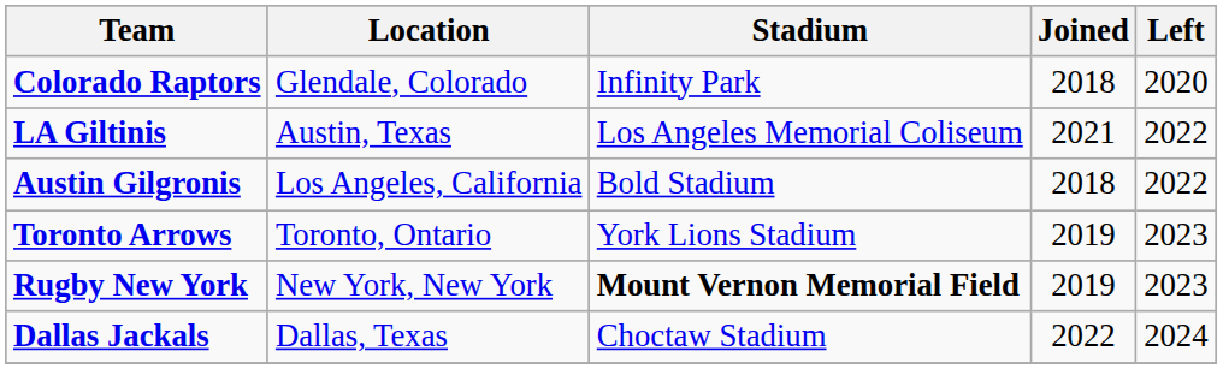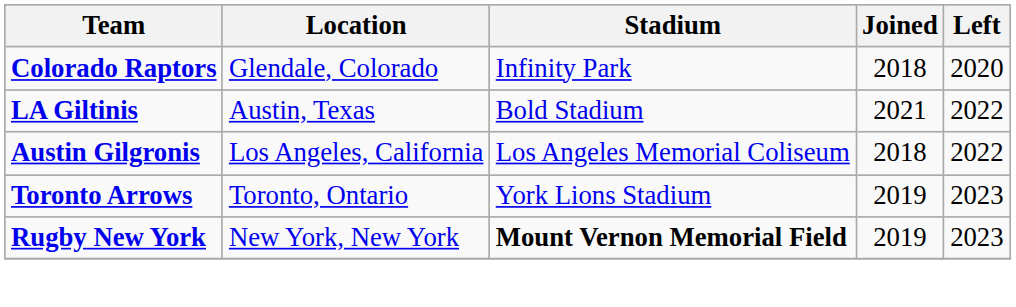LA Giltinis | Stadium: Los Angeles Memorial Coliseum -> Bold Stadium
Austin Gilgronis | Stadium: Bold Stadium -> Los Angeles Memorial Coliseum
- row: Dallas Jackals | Dallas, Texas | Choctaw Stadium | 2022 | 2024
